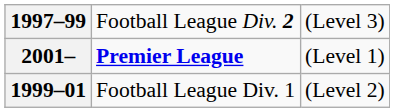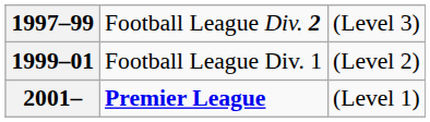rows swapped: 1999–01 <-> 2001–
